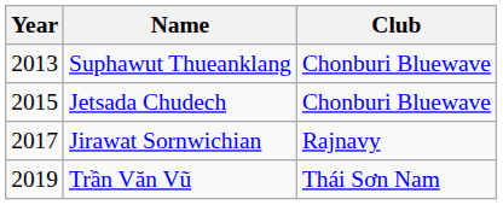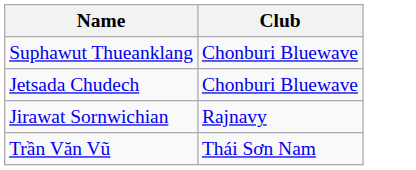- column: Year | 2013 | 2015 | 2017 | 2019
